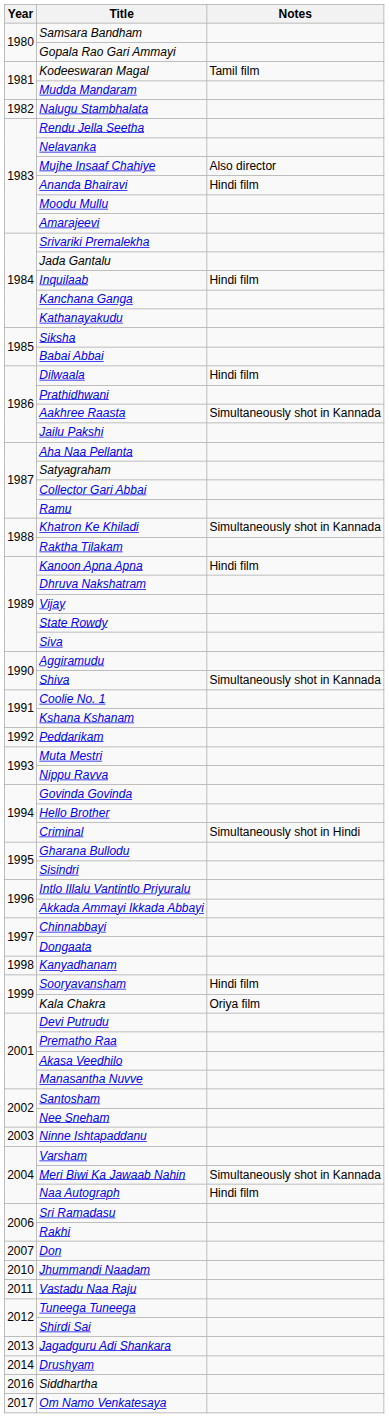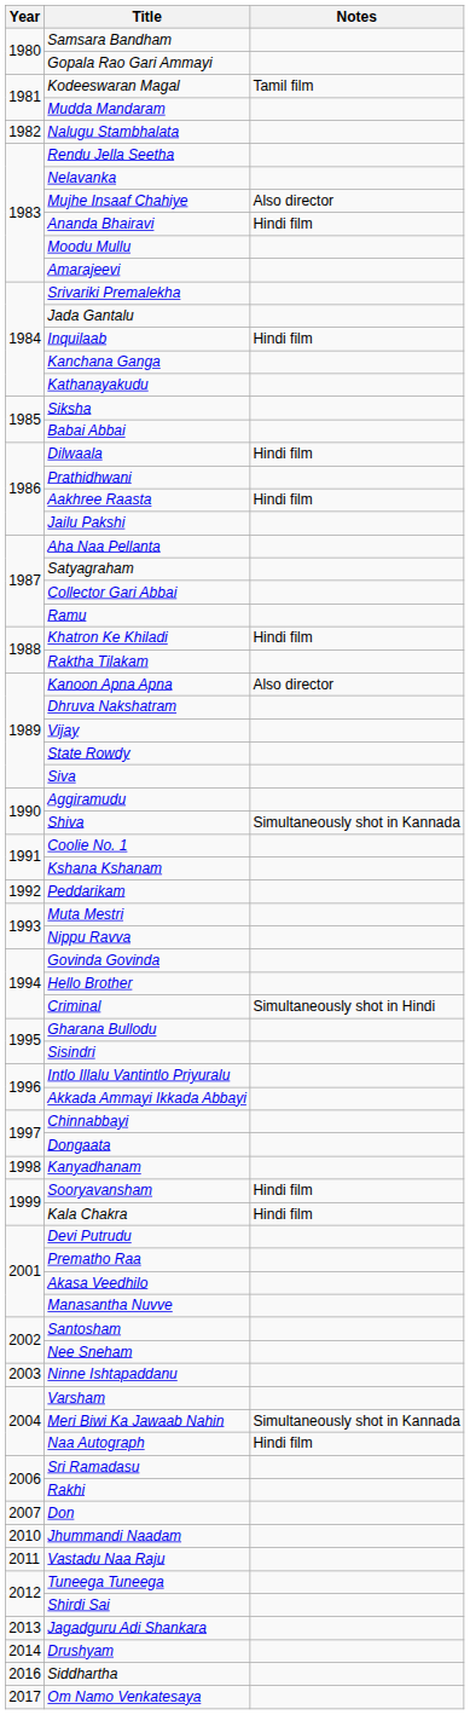Aakhree Raasta | Notes: Simultaneously shot in Kannada -> Hindi film
Khatron Ke Khiladi | Notes: Simultaneously shot in Kannada -> Hindi film
Kanoon Apna Apna | Notes: Hindi film -> Also director
Kala Chakra | Notes: Oriya film -> Hindi film
